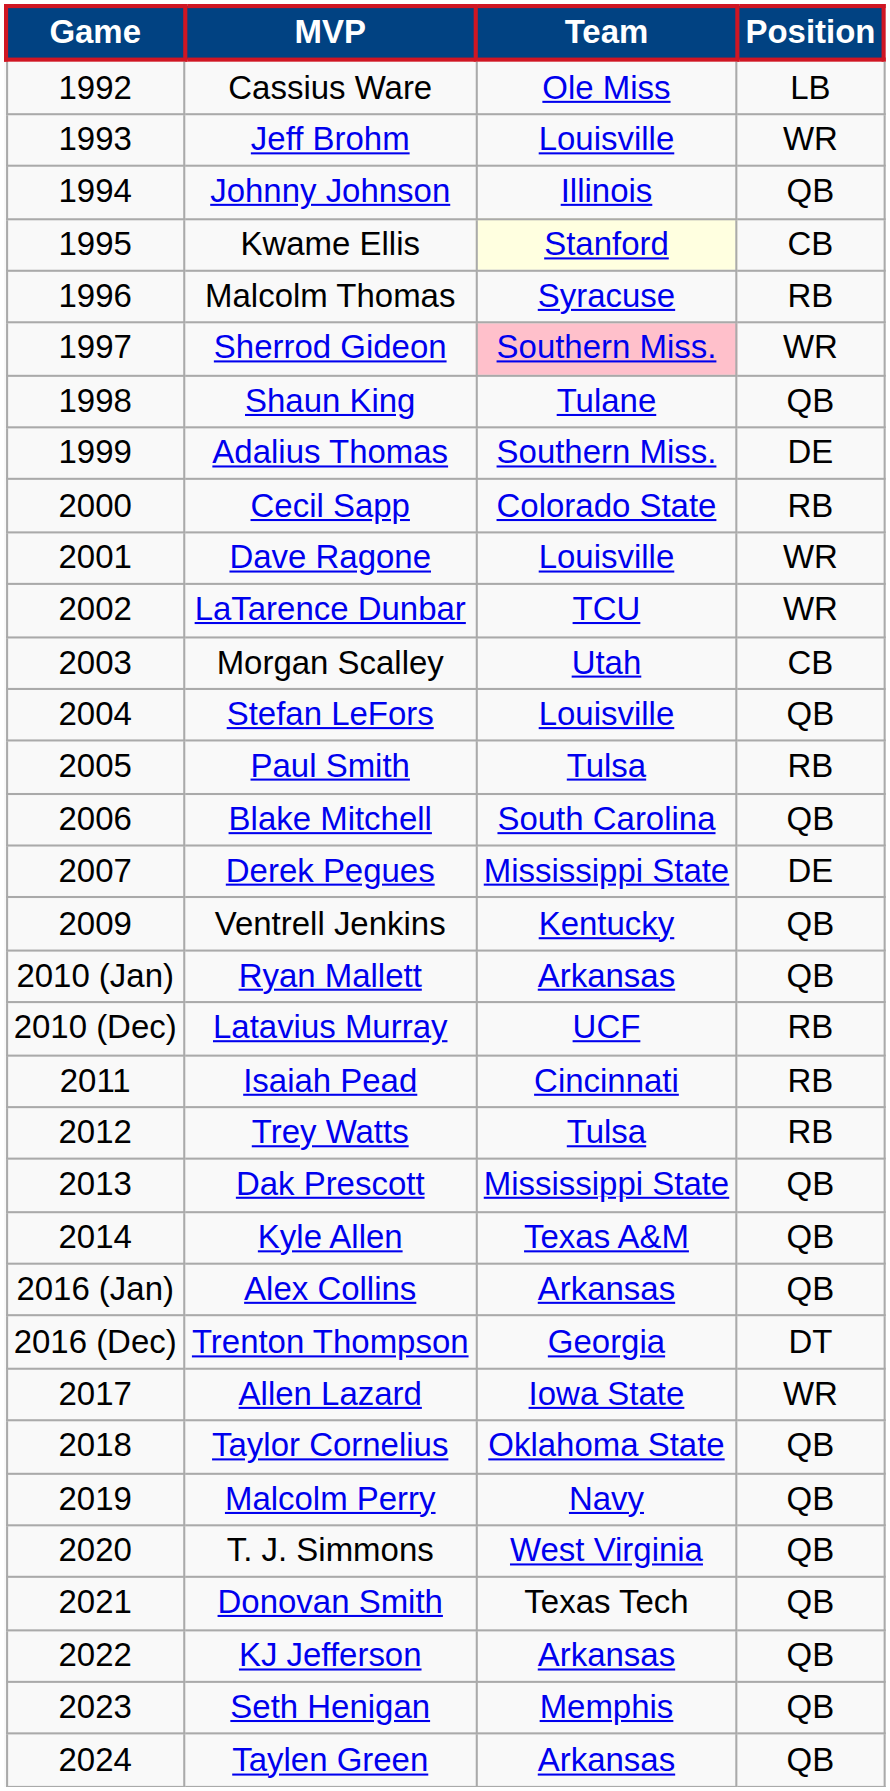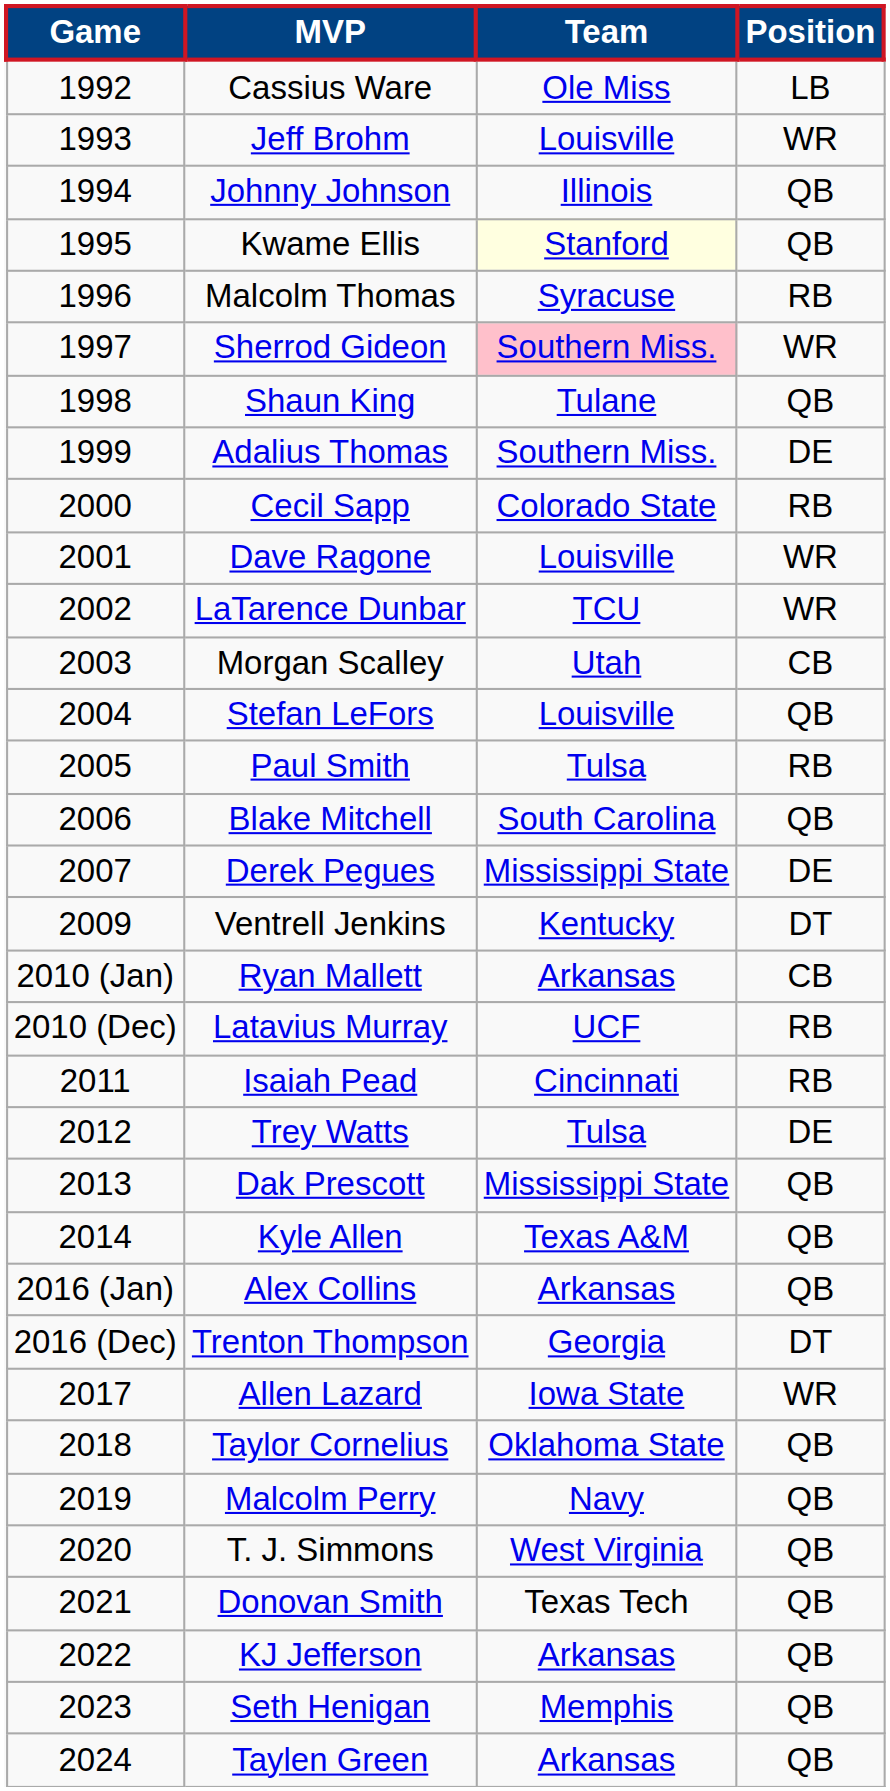Kwame Ellis | Position: CB -> QB
Ventrell Jenkins | Position: QB -> DT
Ryan Mallett | Position: QB -> CB
Trey Watts | Position: RB -> DE
